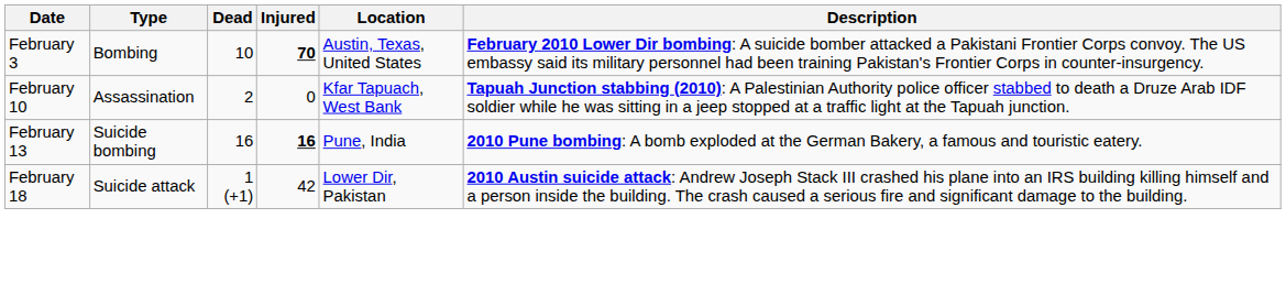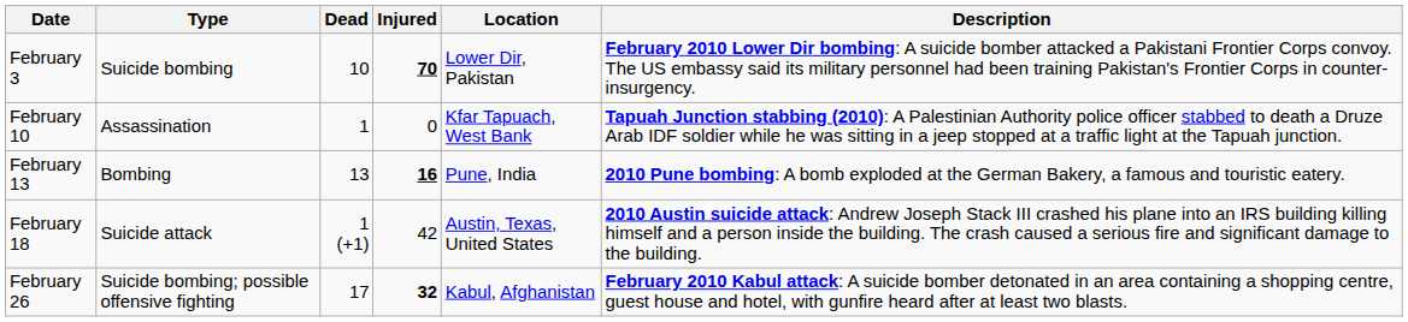February 3 | Type: Bombing -> Suicide bombing
February 3 | Location: Austin, Texas, United States -> Lower Dir, Pakistan
February 10 | Dead: 2 -> 1
February 13 | Type: Suicide bombing -> Bombing
February 13 | Dead: 16 -> 13
February 18 | Location: Lower Dir, Pakistan -> Austin, Texas, United States
+ row: February 26 | Suicide bombing; possible offensive fighting | 17 | 32 | Kabul, Afghanistan | February 2010 Kabul attack: A suicide bomber detonated in an area containing a shopping centre, guest house and hotel, with gunfire heard after at least two blasts.
